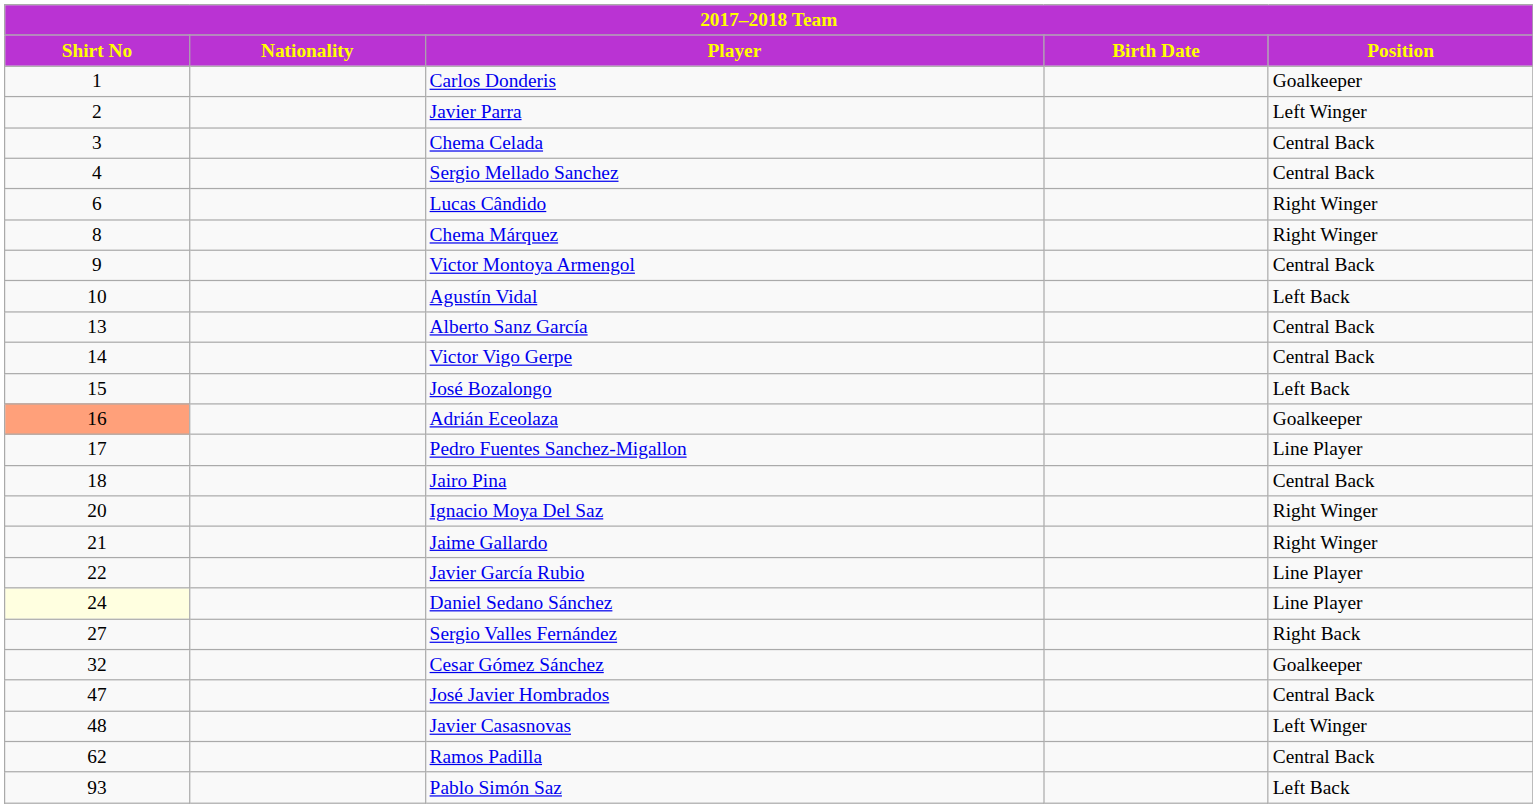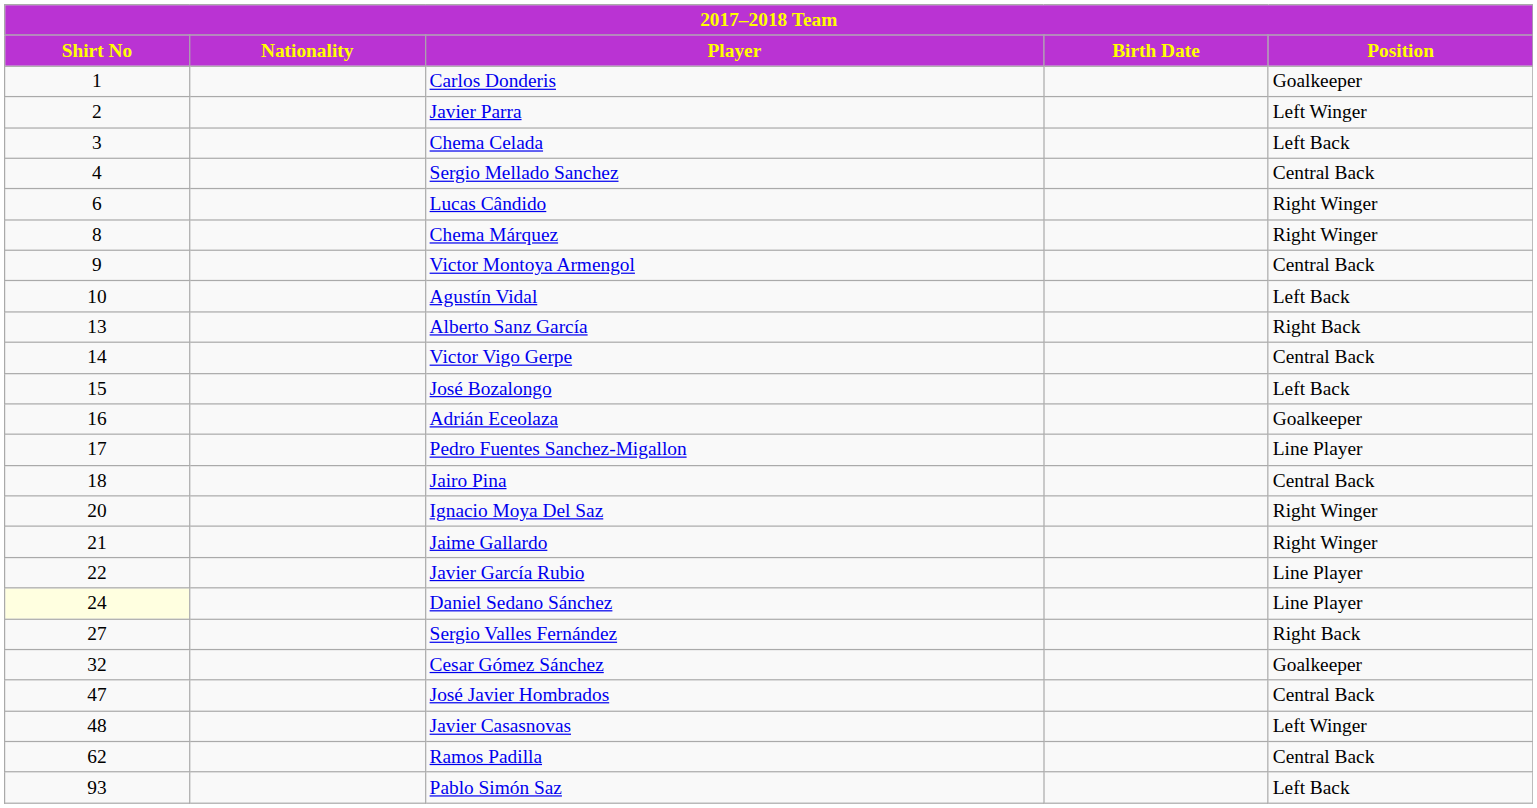Chema Celada | Position: Central Back -> Left Back
Alberto Sanz García | Position: Central Back -> Right Back
Adrián Eceolaza | Shirt No: lightsalmon background -> no background
